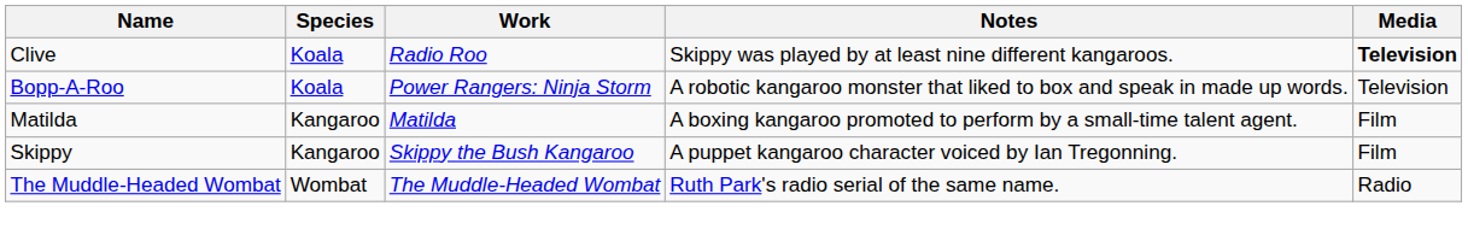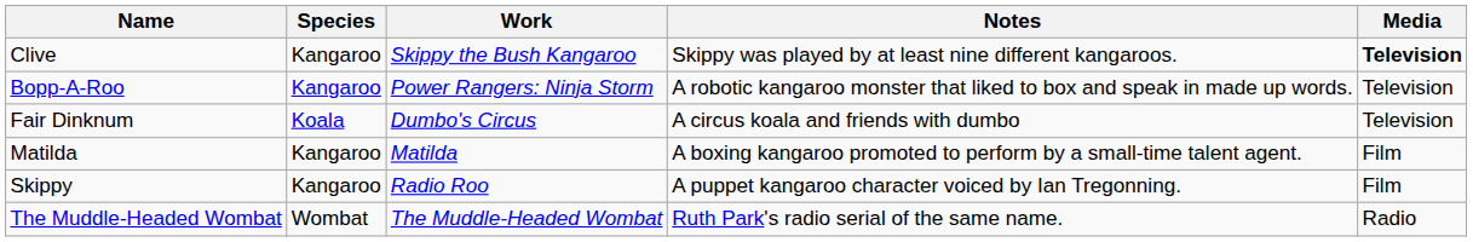Clive | Species: Koala -> Kangaroo
Clive | Work: Radio Roo -> Skippy the Bush Kangaroo
Bopp-A-Roo | Species: Koala -> Kangaroo
+ row: Fair Dinknum | Koala | Dumbo's Circus | A circus koala and friends with dumbo | Television
Skippy | Work: Skippy the Bush Kangaroo -> Radio Roo
